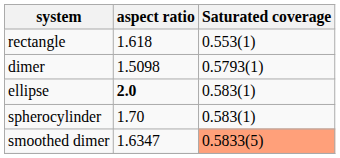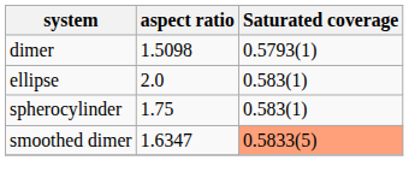- row: rectangle | 1.618 | 0.553(1)
ellipse | aspect ratio: bold -> normal
spherocylinder | aspect ratio: 1.70 -> 1.75
